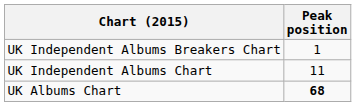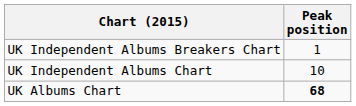UK Independent Albums Chart | Peak position: 11 -> 10
